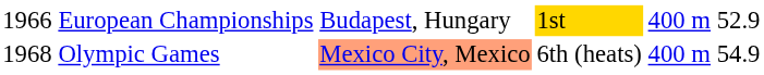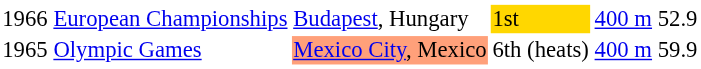Olympic Games | column 1: 1968 -> 1965
Olympic Games | column 6: 54.9 -> 59.9
